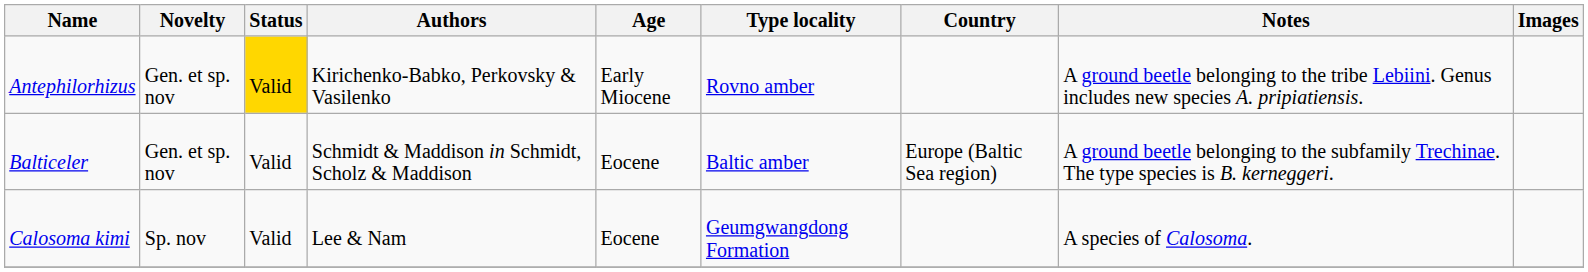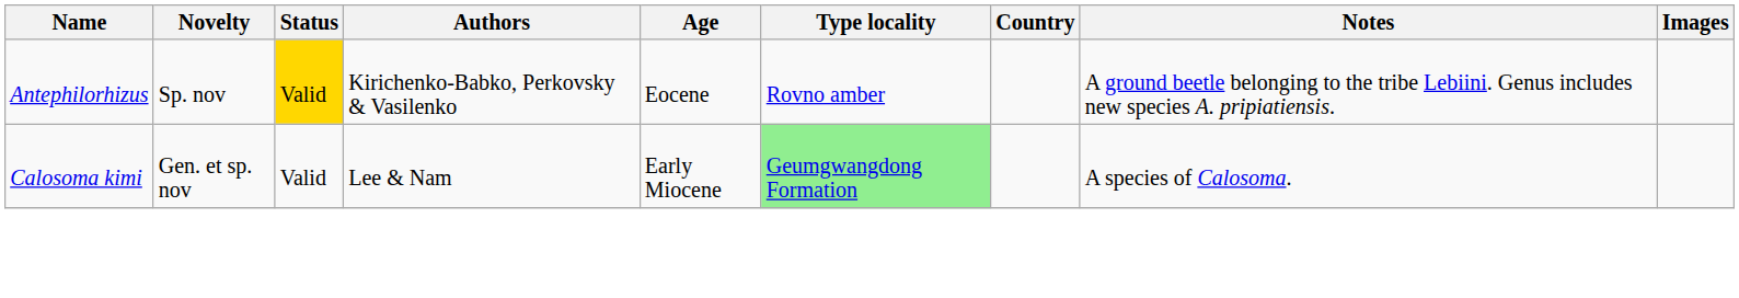Antephilorhizus | Novelty: Gen. et sp. nov -> Sp. nov
Antephilorhizus | Age: Early Miocene -> Eocene
- row: Balticeler | Gen. et sp. nov | Valid | Schmidt & Maddison in Schmidt, Scholz & Maddison | Eocene | Baltic amber | Europe (Baltic Sea region) | A ground beetle belonging to the subfamily Trechinae. The type species is B. kerneggeri.
Calosoma kimi | Novelty: Sp. nov -> Gen. et sp. nov
Calosoma kimi | Age: Eocene -> Early Miocene
Calosoma kimi | Type locality: no background -> lightgreen background
